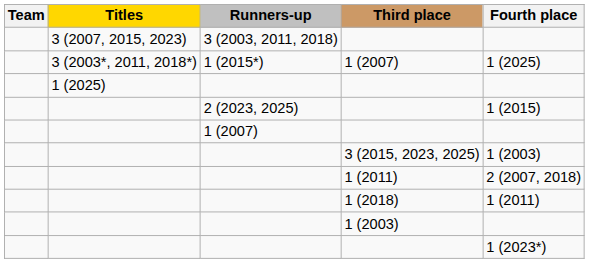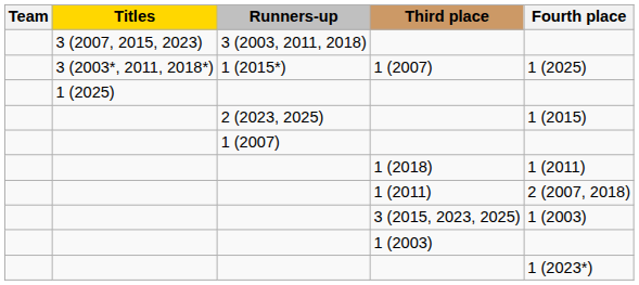rows swapped: 3 (2015, 2023, 2025) <-> 1 (2018)
